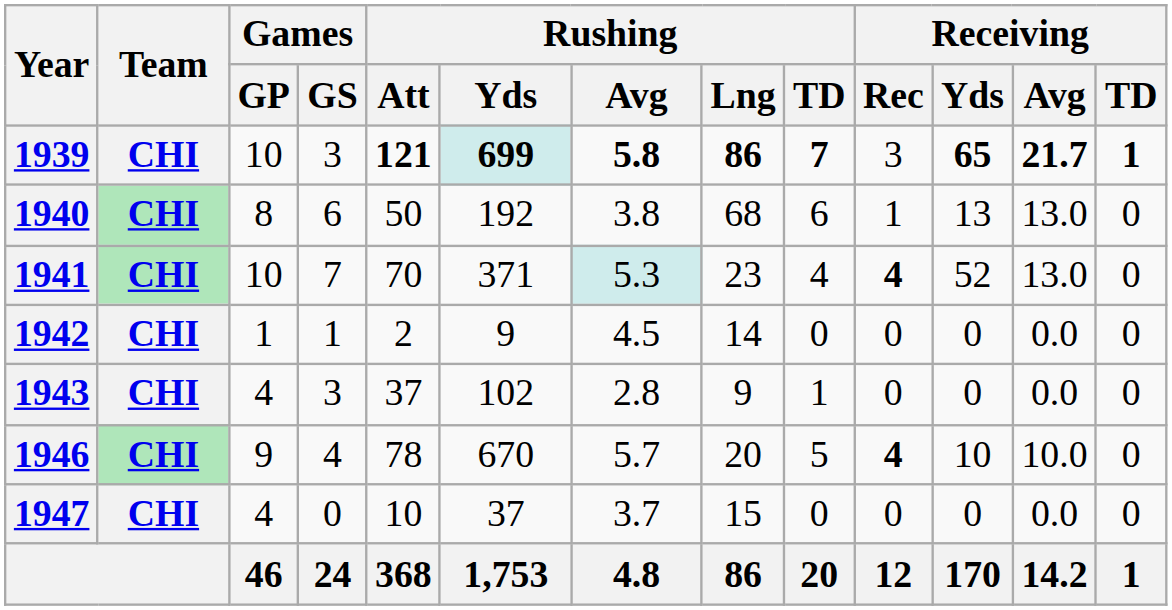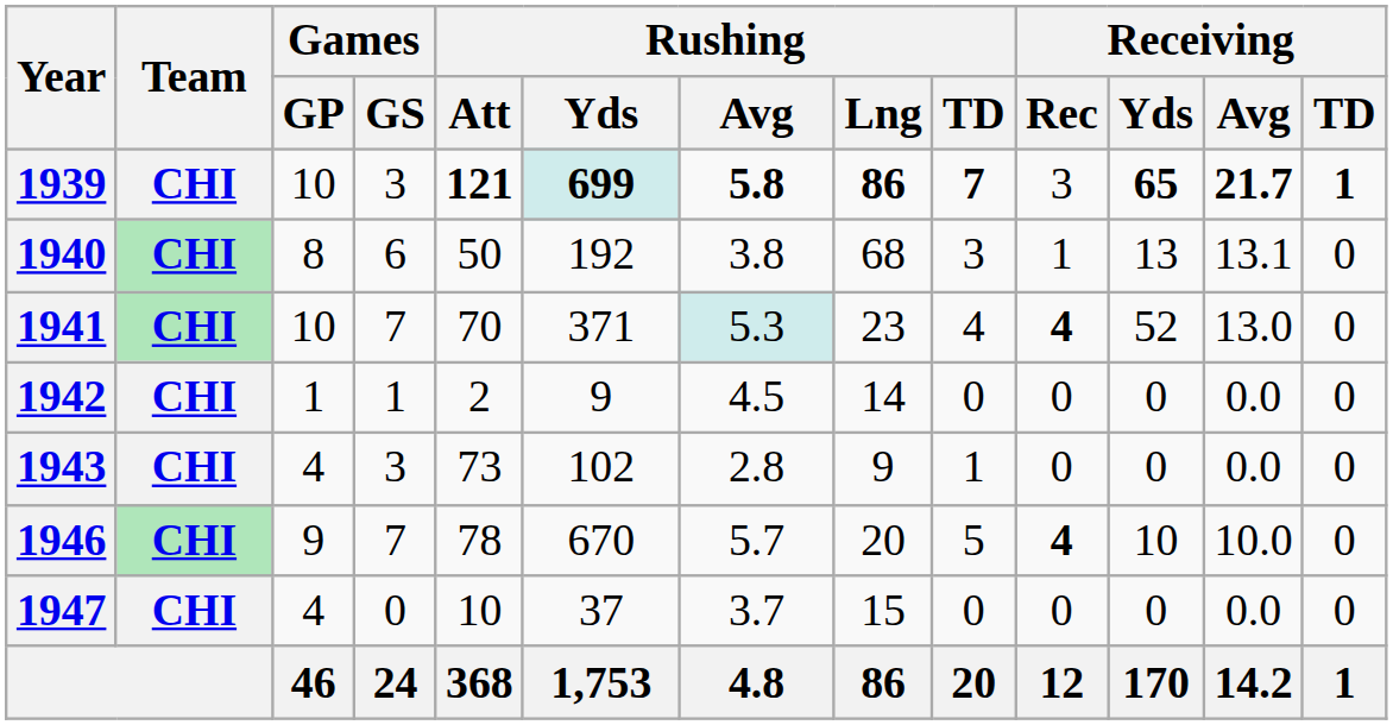1940 | Rushing / TD: 6 -> 3
1940 | Receiving / Avg: 13.0 -> 13.1
1943 | Rushing / Att: 37 -> 73
1946 | Games / GS: 4 -> 7
